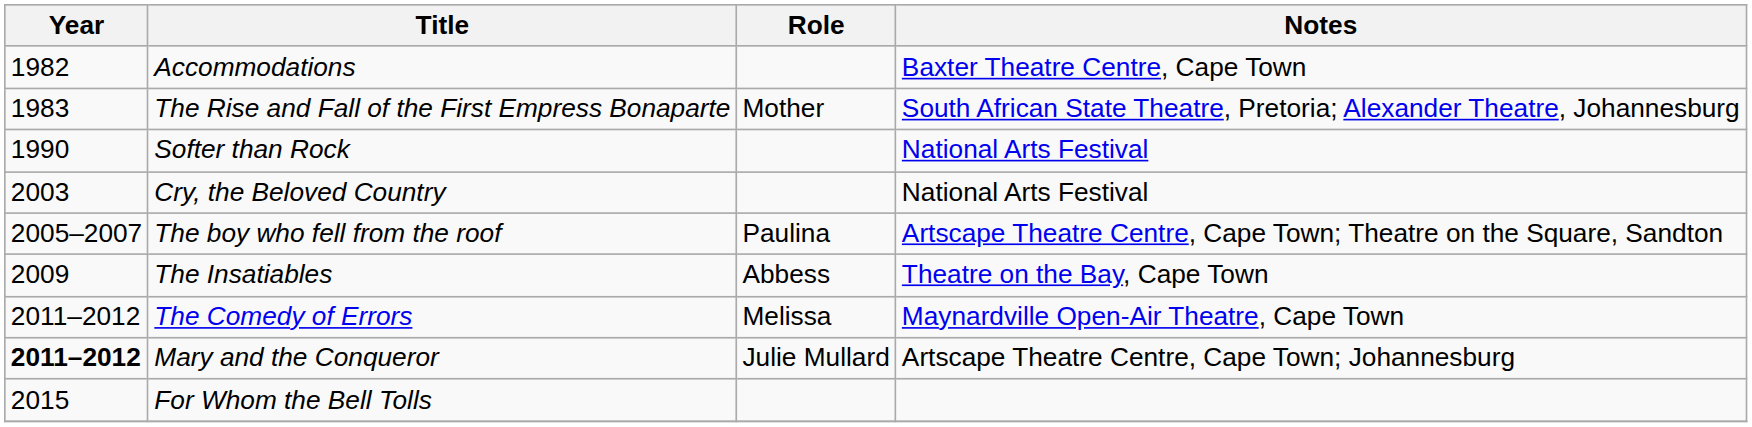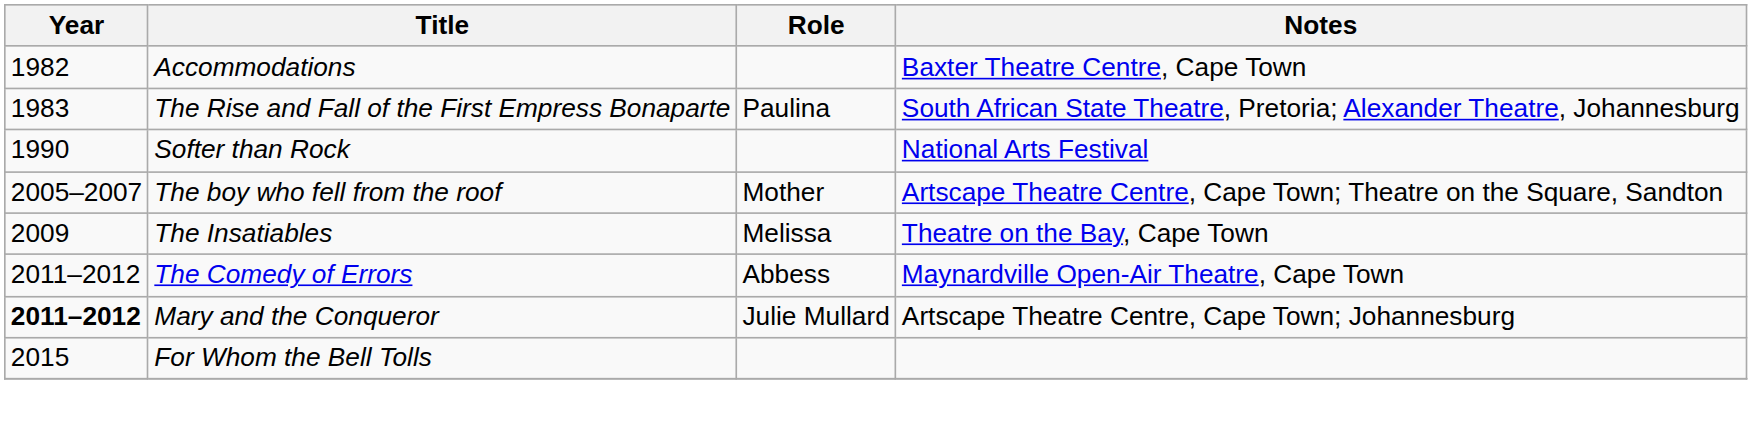The Rise and Fall of the First Empress Bonaparte | Role: Mother -> Paulina
- row: 2003 | Cry, the Beloved Country | National Arts Festival
The boy who fell from the roof | Role: Paulina -> Mother
The Insatiables | Role: Abbess -> Melissa
The Comedy of Errors | Role: Melissa -> Abbess
